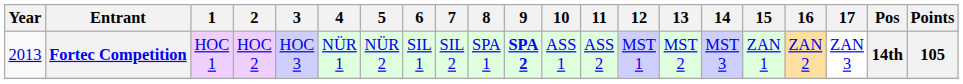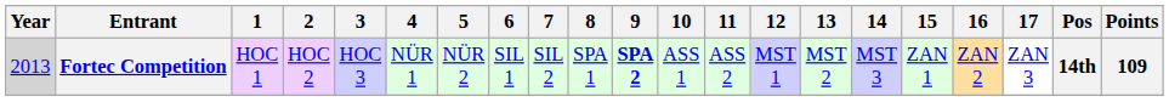Fortec Competition | Year: no background -> lightgrey background
Fortec Competition | Points: 105 -> 109
